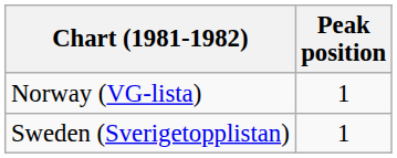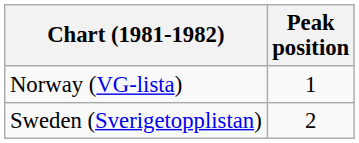Sweden (Sverigetopplistan) | Peak position: 1 -> 2
